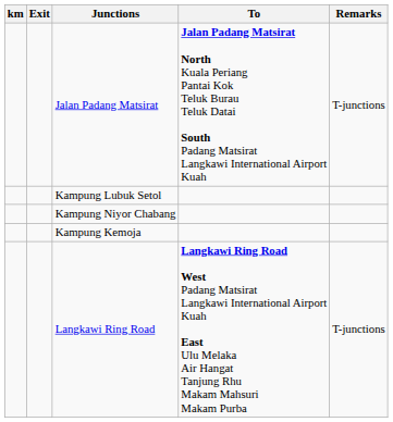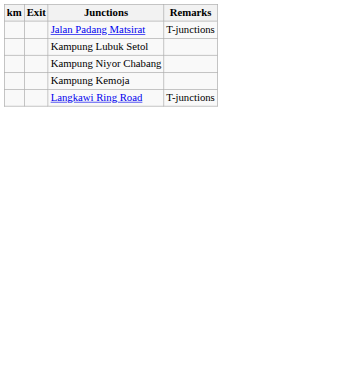- column: To | Jalan Padang Matsirat North Kuala Periang Pantai Kok Teluk Burau Teluk Datai South Padang Matsirat Langkawi International Airport Kuah | Langkawi Ring Road West Padang Matsirat Langkawi International Airport Kuah East Ulu Melaka Air Hangat Tanjung Rhu Makam Mahsuri Makam Purba
